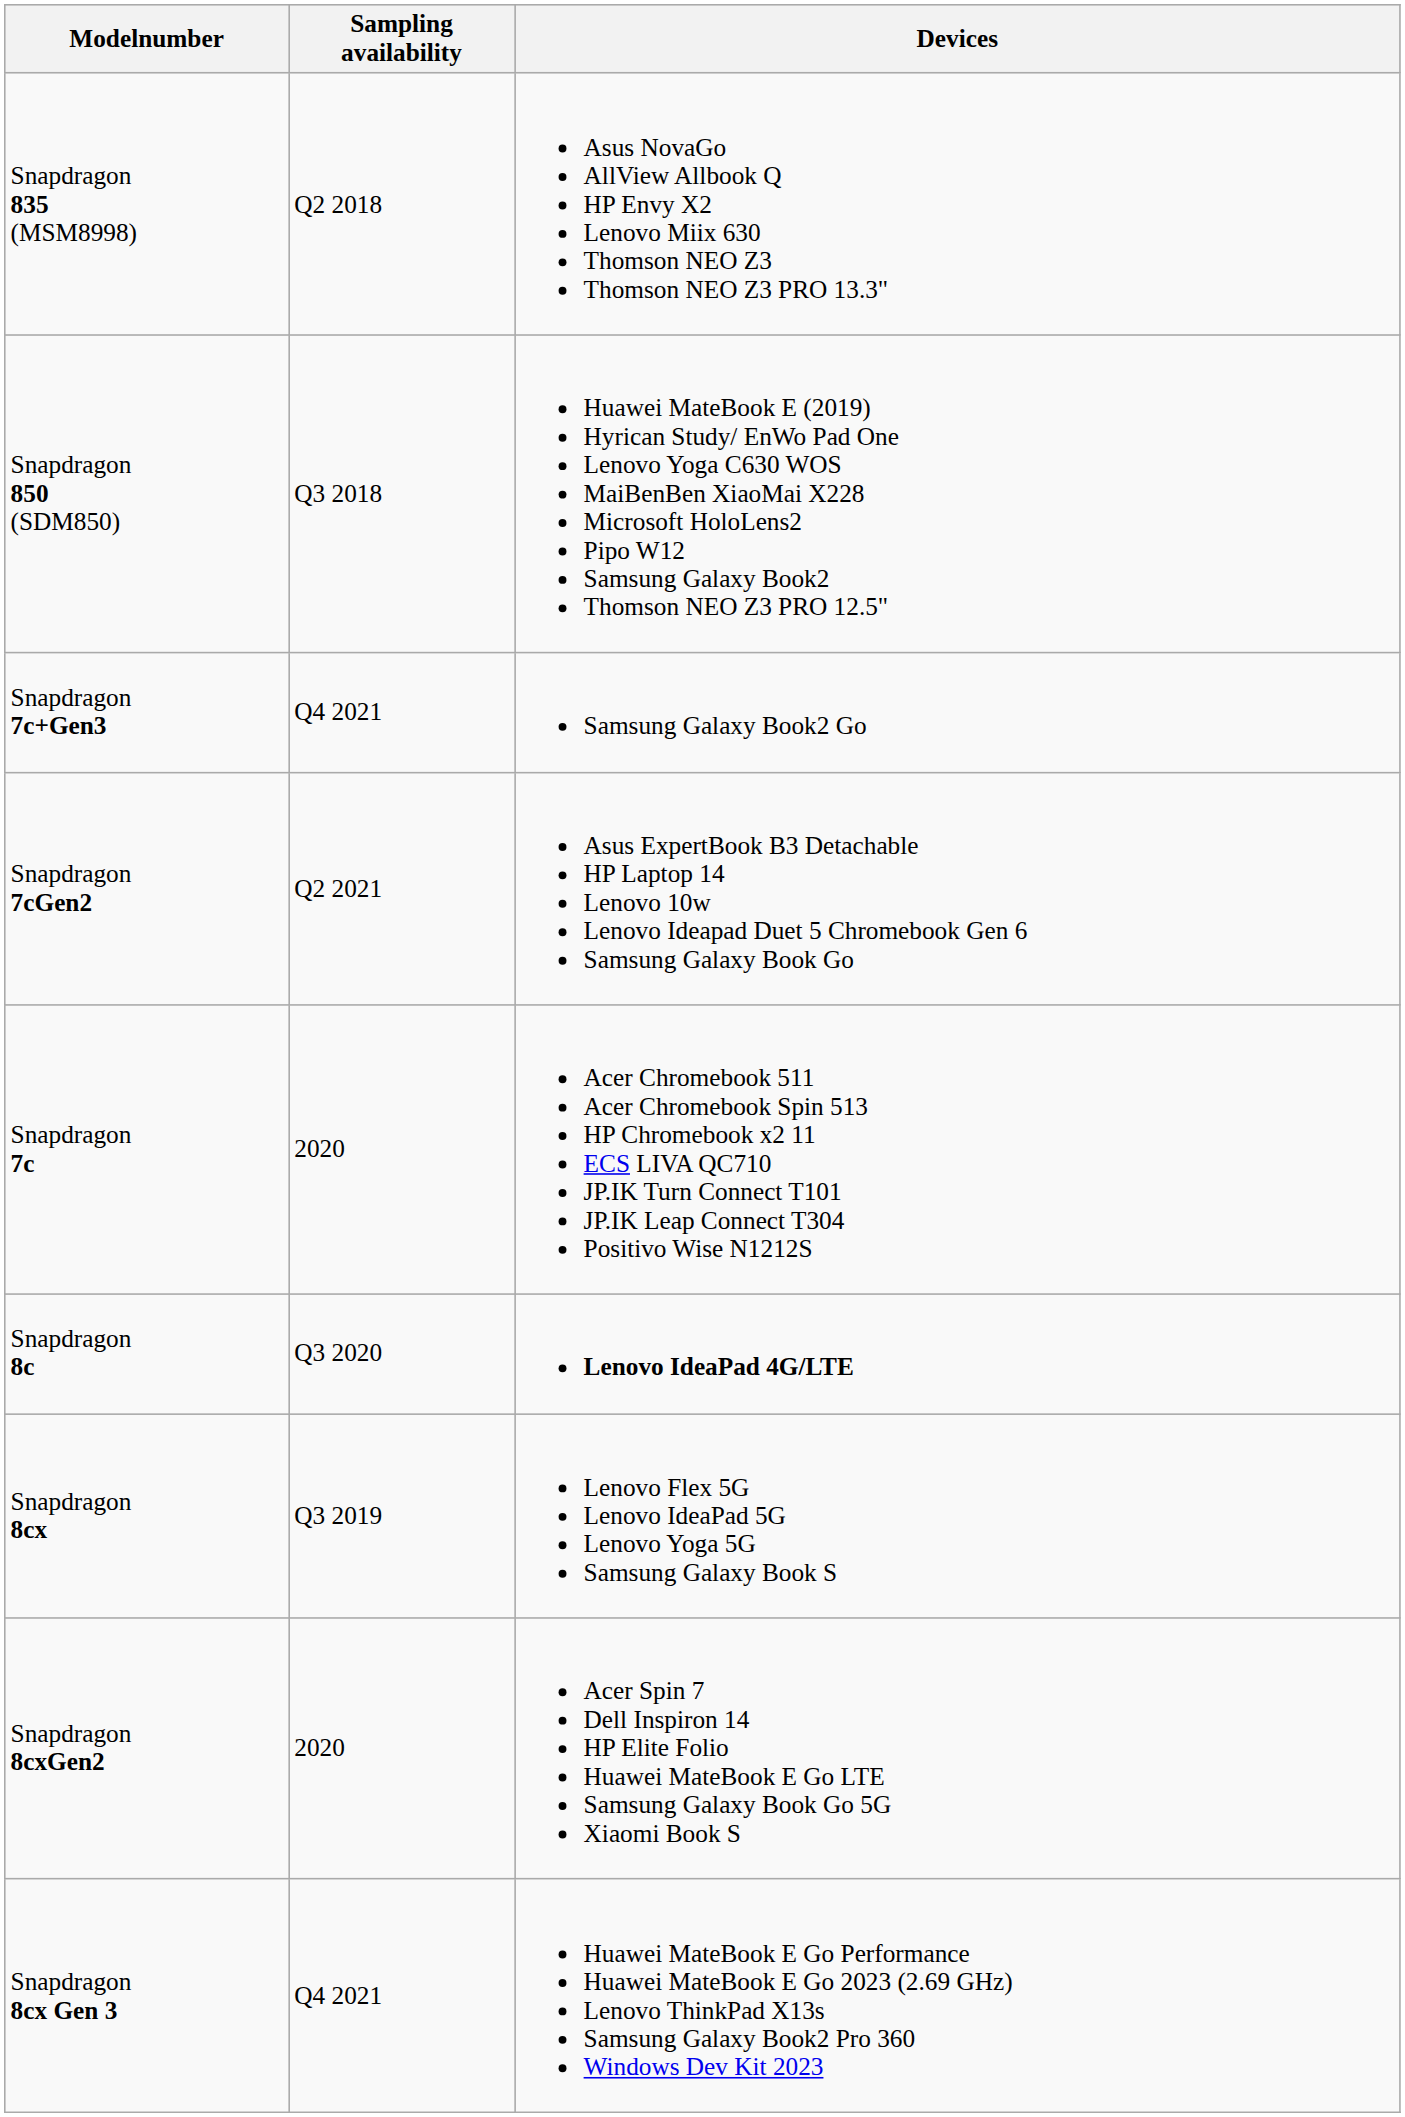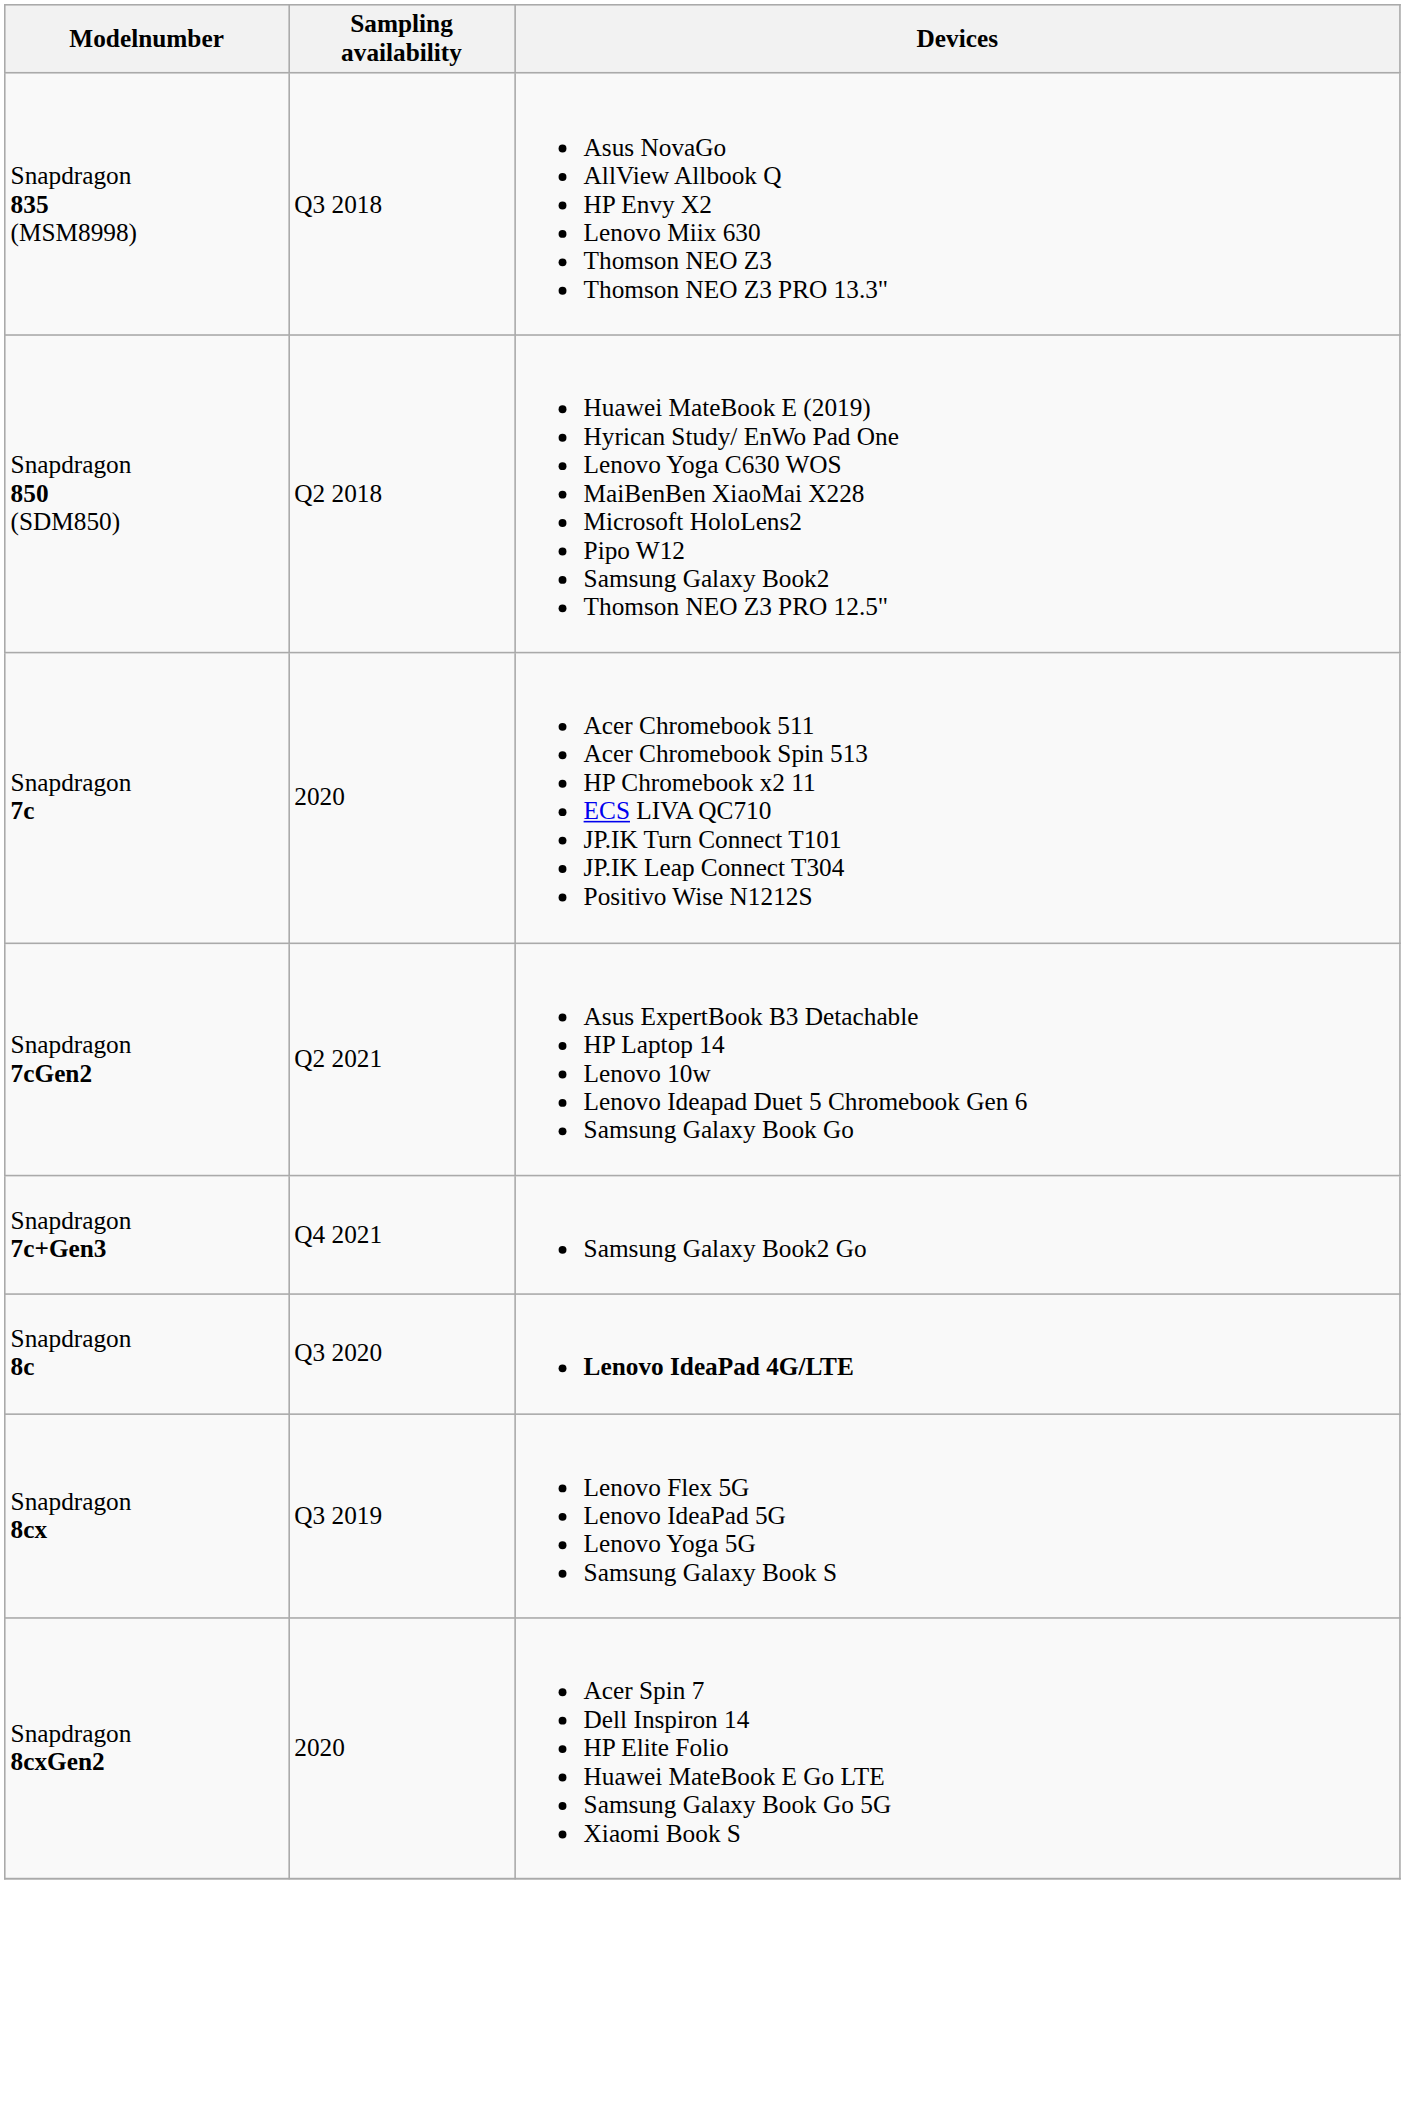Snapdragon 835 (MSM8998) | Sampling availability: Q2 2018 -> Q3 2018
Snapdragon 850 (SDM850) | Sampling availability: Q3 2018 -> Q2 2018
rows swapped: Snapdragon 7c <-> Snapdragon 7c+Gen3
- row: Snapdragon 8cx Gen 3 | Q4 2021 | Huawei MateBook E Go Performance Huawei MateBook E Go 2023 (2.69 GHz) Lenovo ThinkPad X13s Samsung Galaxy Book2 Pro 360 Windows Dev Kit 2023
